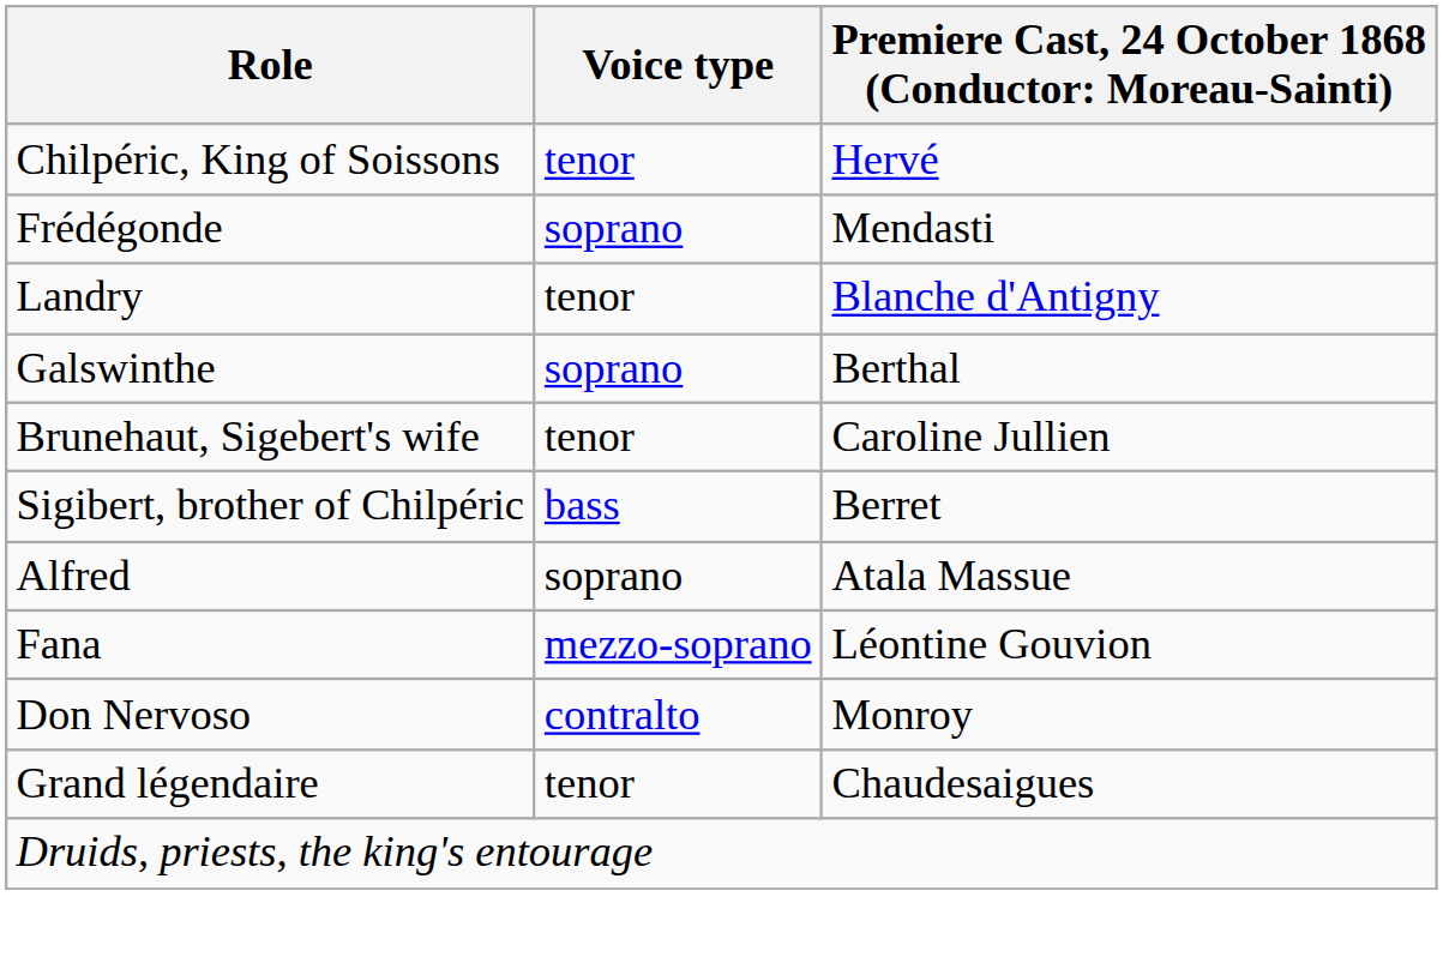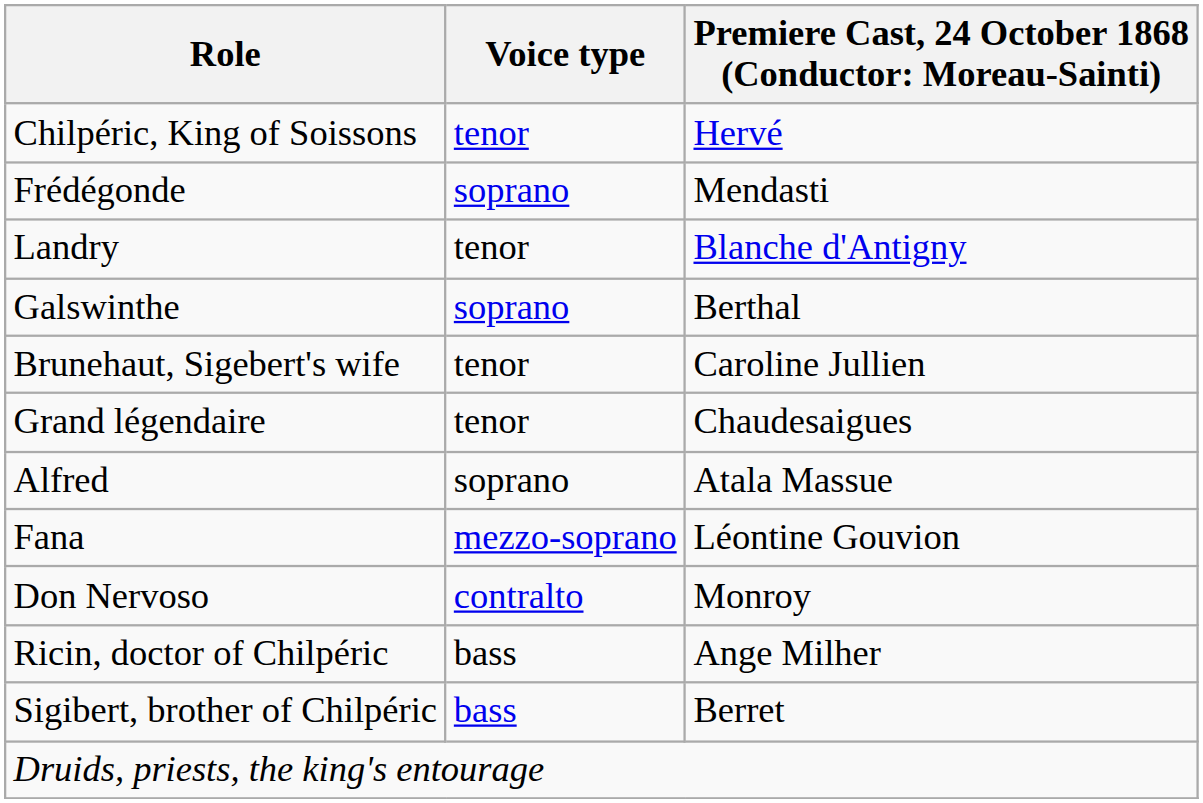rows swapped: Sigibert, brother of Chilpéric <-> Grand légendaire
+ row: Ricin, doctor of Chilpéric | bass | Ange Milher
